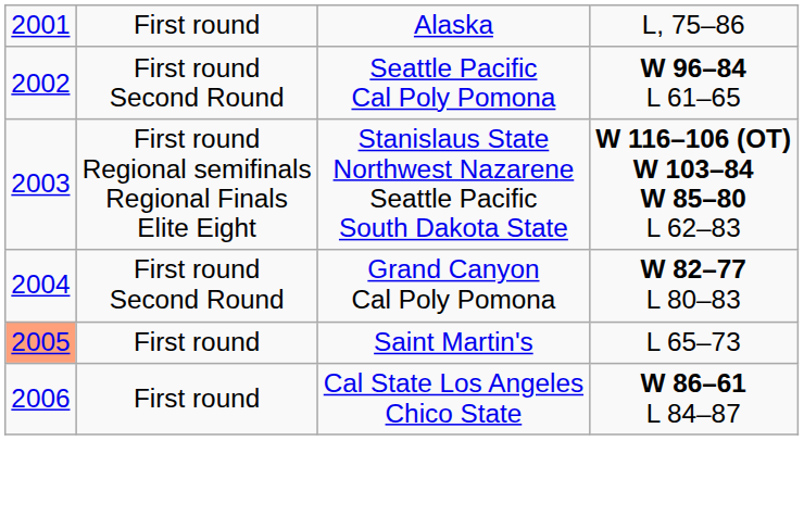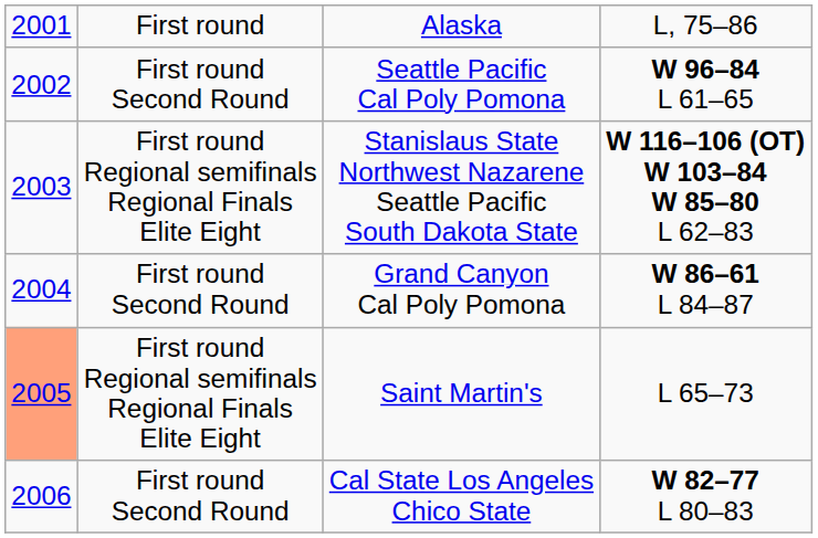Grand Canyon Cal Poly Pomona | column 4: W 82–77 L 80–83 -> W 86–61 L 84–87
Saint Martin's | column 2: First round -> First round Regional semifinals Regional Finals Elite Eight
Cal State Los Angeles Chico State | column 2: First round -> First round Second Round
Cal State Los Angeles Chico State | column 4: W 86–61 L 84–87 -> W 82–77 L 80–83
